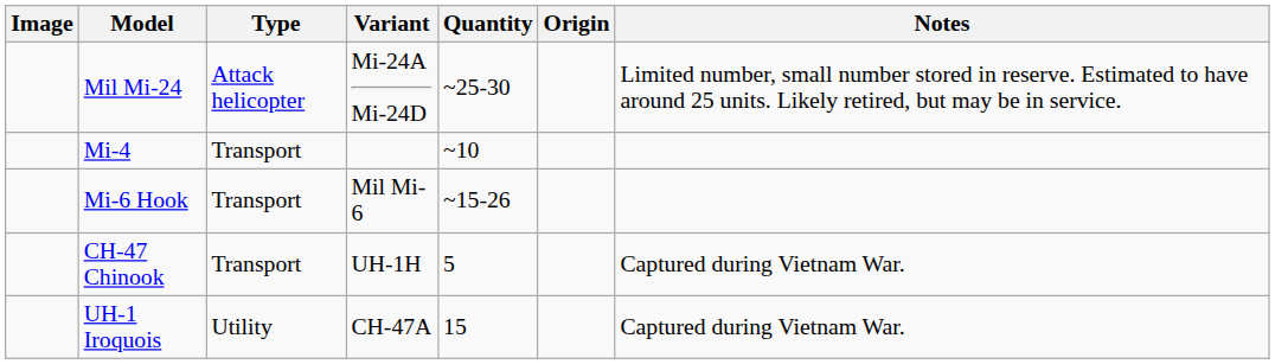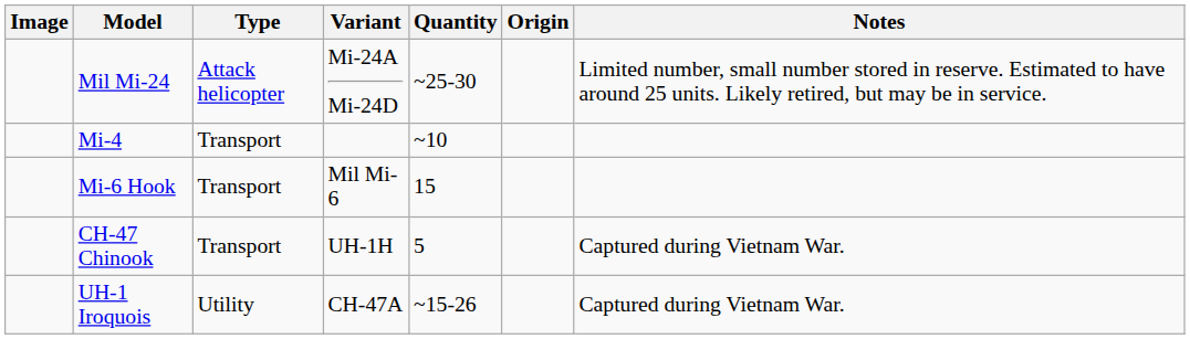Mi-6 Hook | Quantity: ~15-26 -> 15
UH-1 Iroquois | Quantity: 15 -> ~15-26
